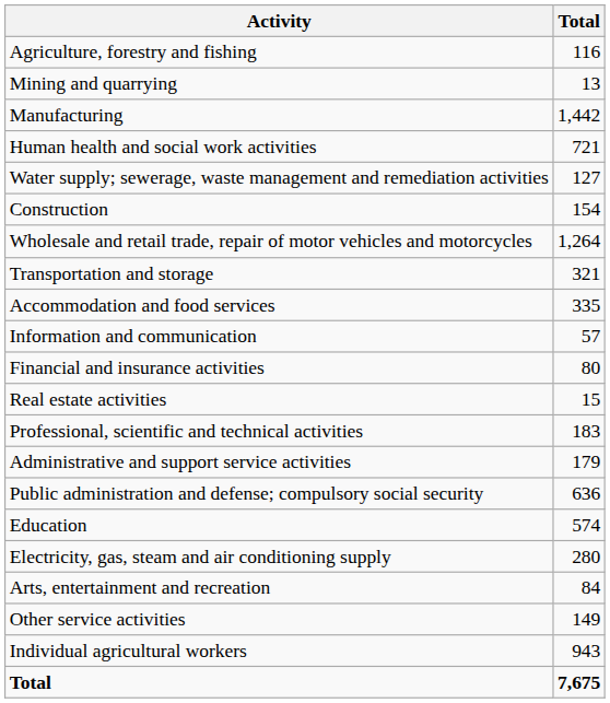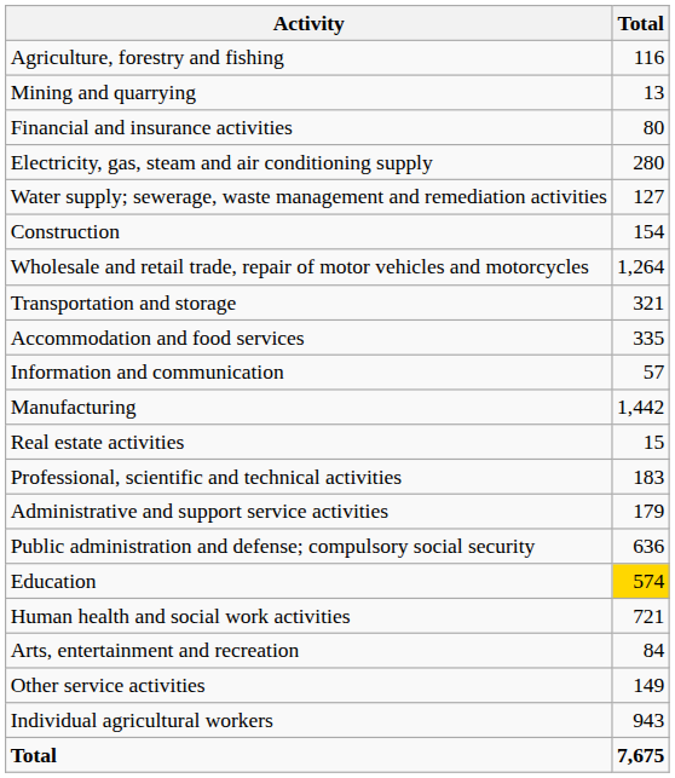rows swapped: Manufacturing <-> Financial and insurance activities
rows swapped: Electricity, gas, steam and air conditioning supply <-> Human health and social work activities
Education | Total: no background -> gold background
